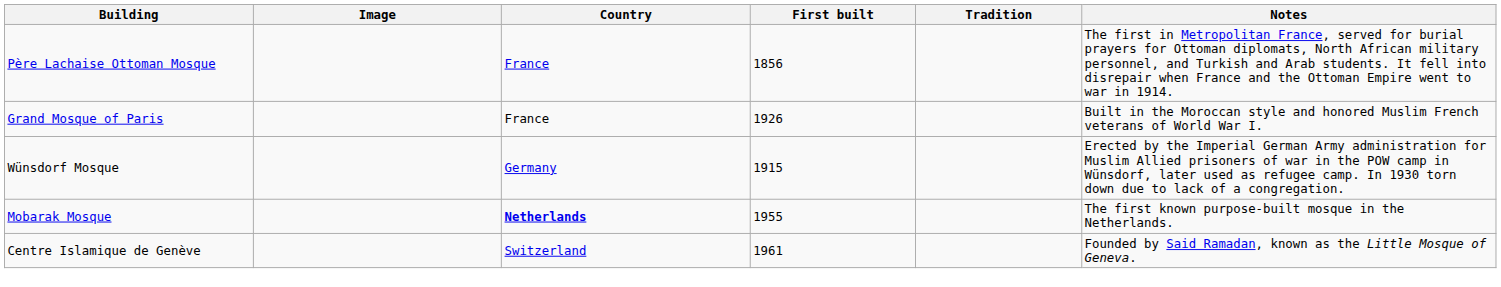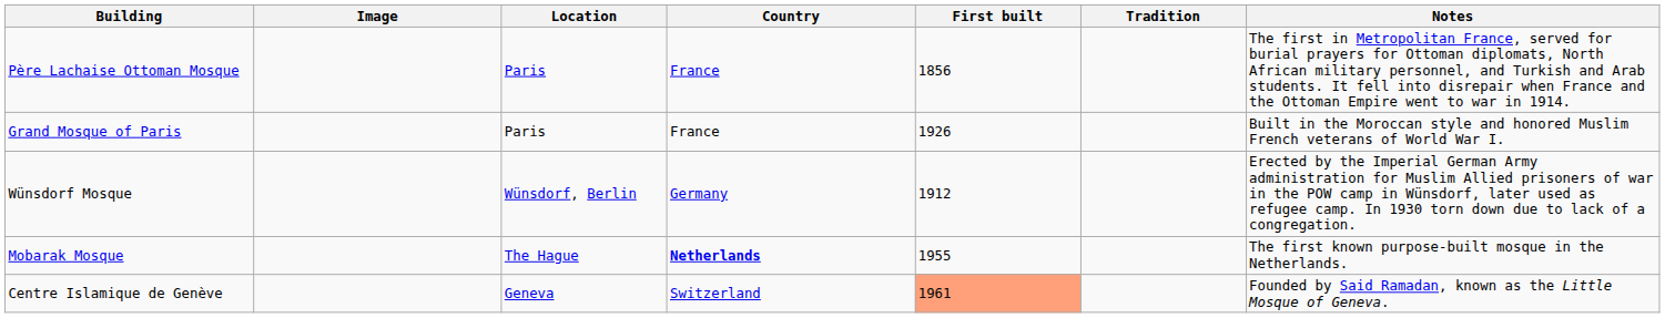+ column: Location | Paris | Paris | Wünsdorf, Berlin | The Hague | Geneva
Wünsdorf Mosque | First built: 1915 -> 1912
Centre Islamique de Genève | First built: no background -> lightsalmon background
